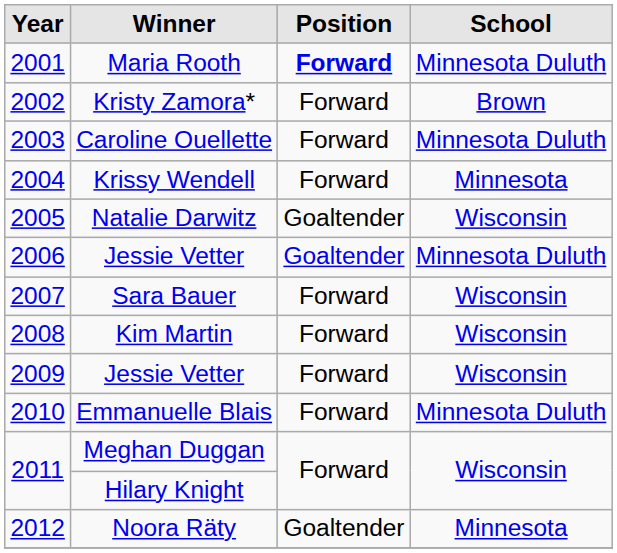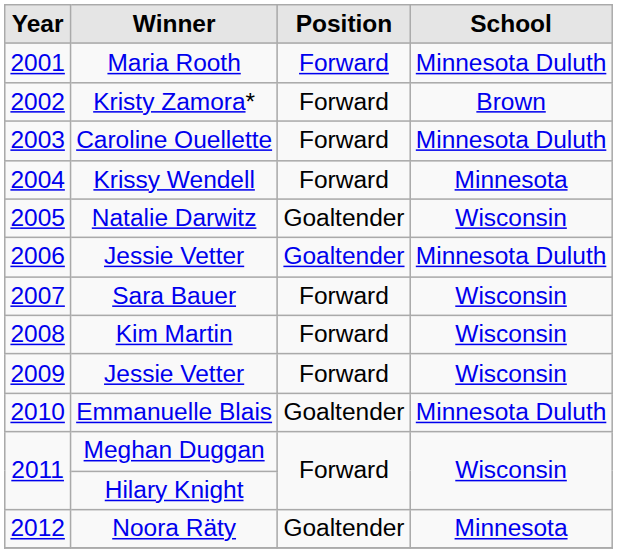Maria Rooth | Position: bold -> normal
Emmanuelle Blais | Position: Forward -> Goaltender
